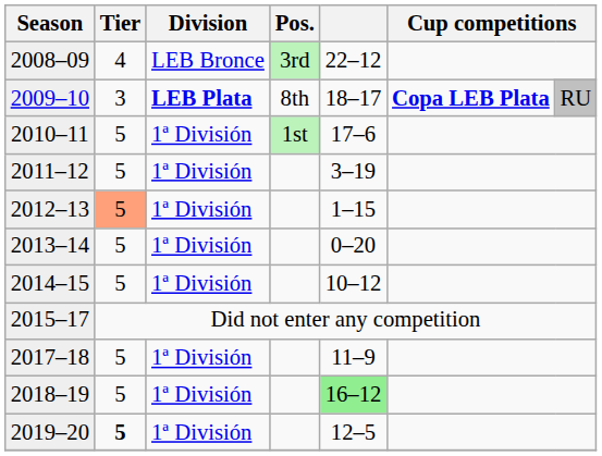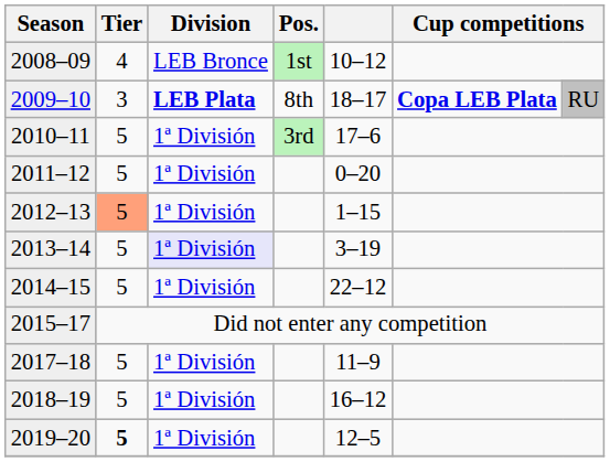2008–09 | Pos.: 3rd -> 1st
2008–09 | column 5: 22–12 -> 10–12
2010–11 | Pos.: 1st -> 3rd
2011–12 | column 5: 3–19 -> 0–20
2013–14 | Division: no background -> lavender background
2013–14 | column 5: 0–20 -> 3–19
2014–15 | column 5: 10–12 -> 22–12
2018–19 | column 5: lightgreen background -> no background
